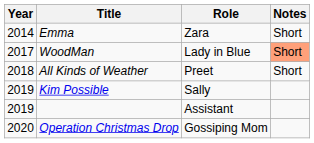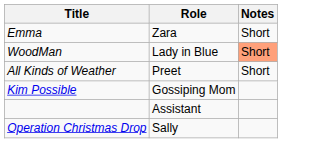- column: Year | 2014 | 2017 | 2018 | 2019 | 2019 | 2020
Kim Possible | Role: Sally -> Gossiping Mom
Operation Christmas Drop | Role: Gossiping Mom -> Sally
